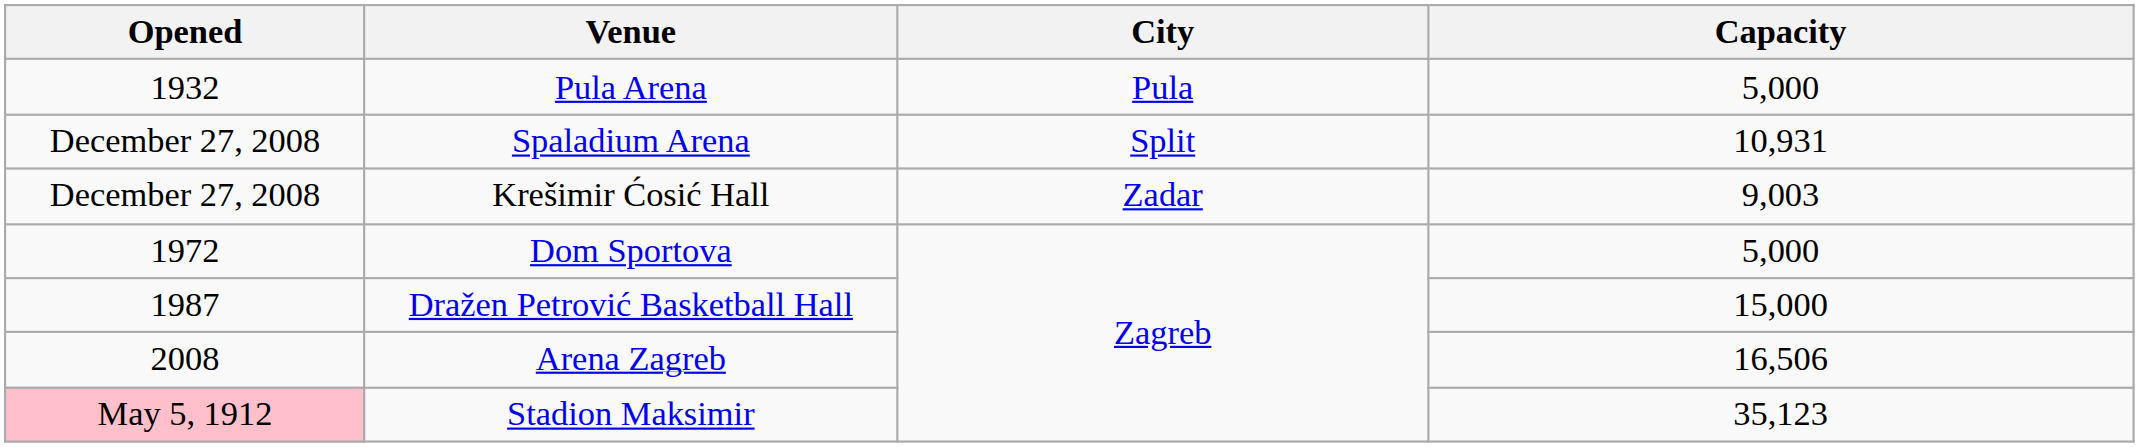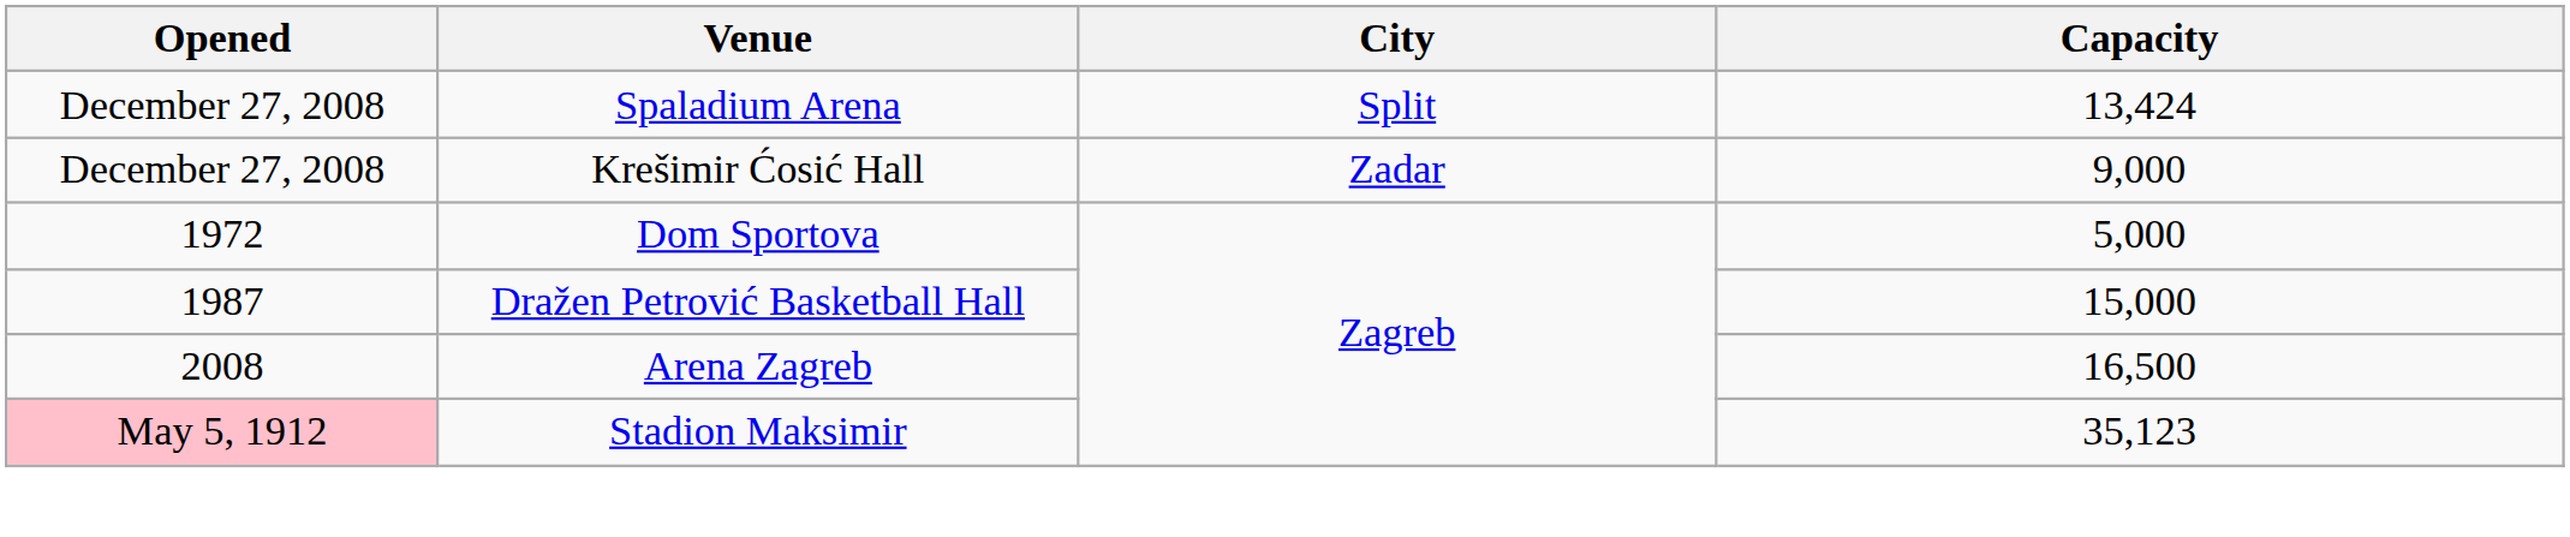- row: 1932 | Pula Arena | Pula | 5,000
Spaladium Arena | Capacity: 10,931 -> 13,424
Krešimir Ćosić Hall | Capacity: 9,003 -> 9,000
Arena Zagreb | Capacity: 16,506 -> 16,500
